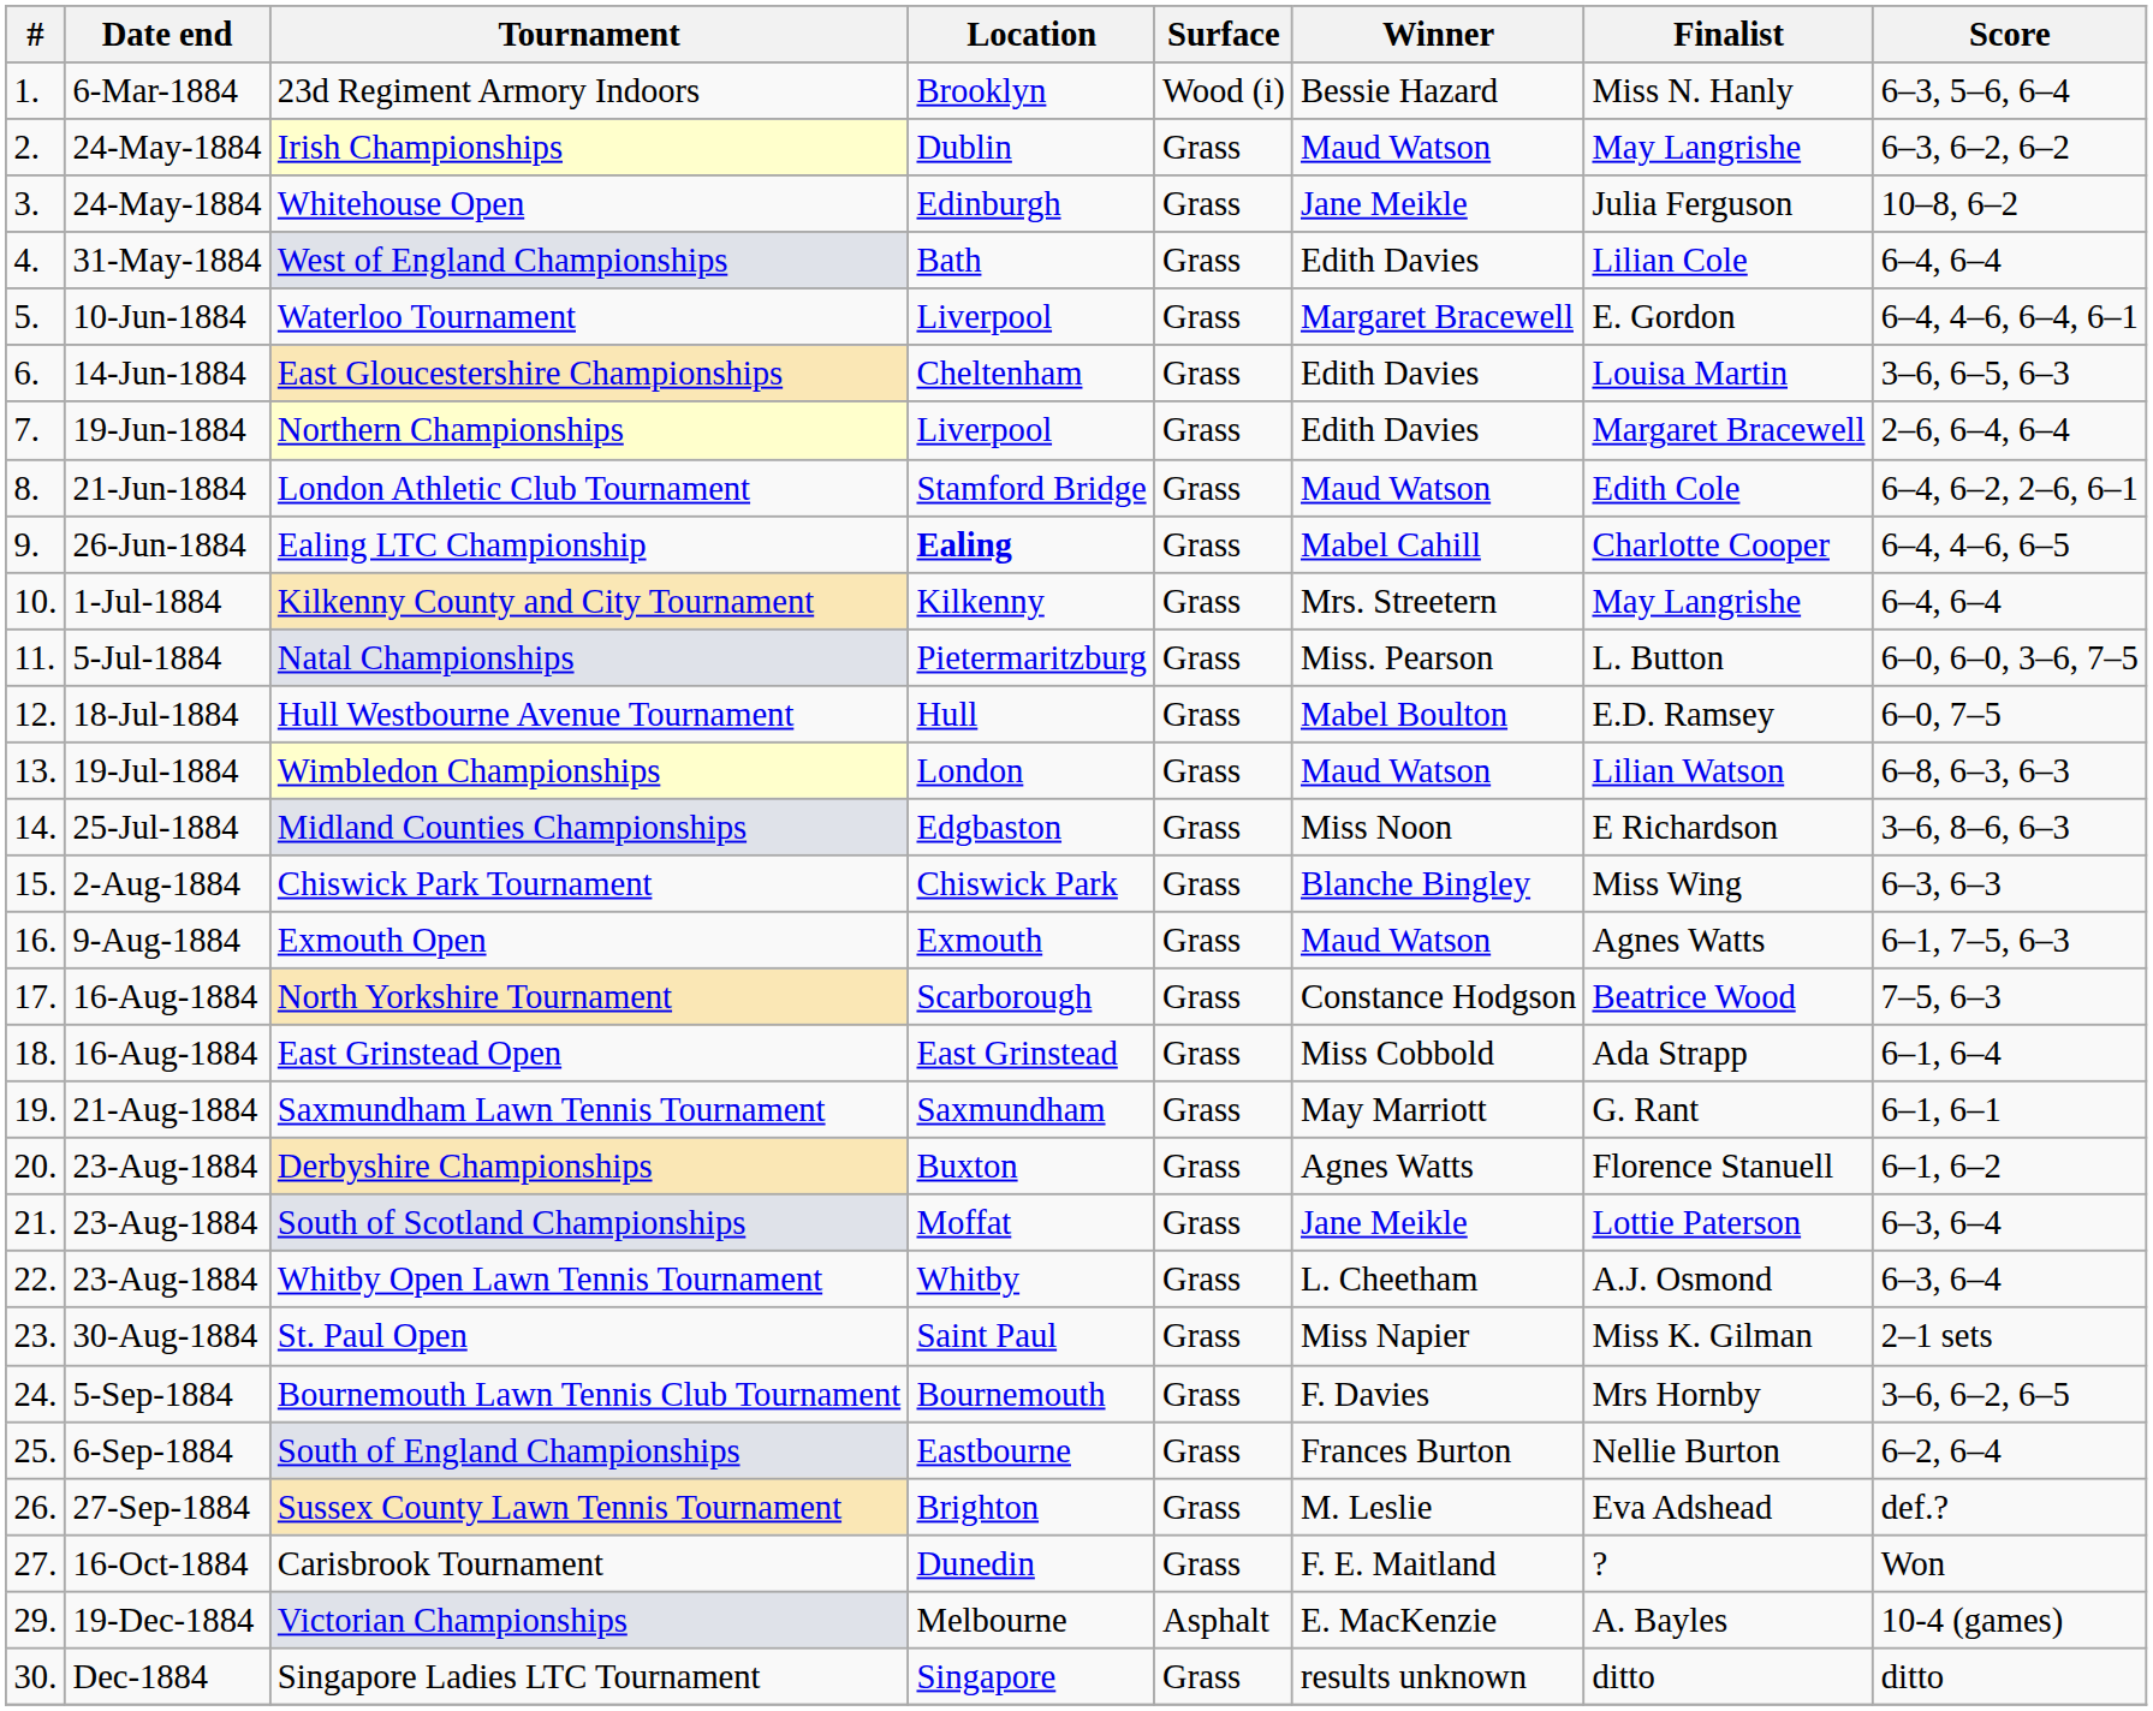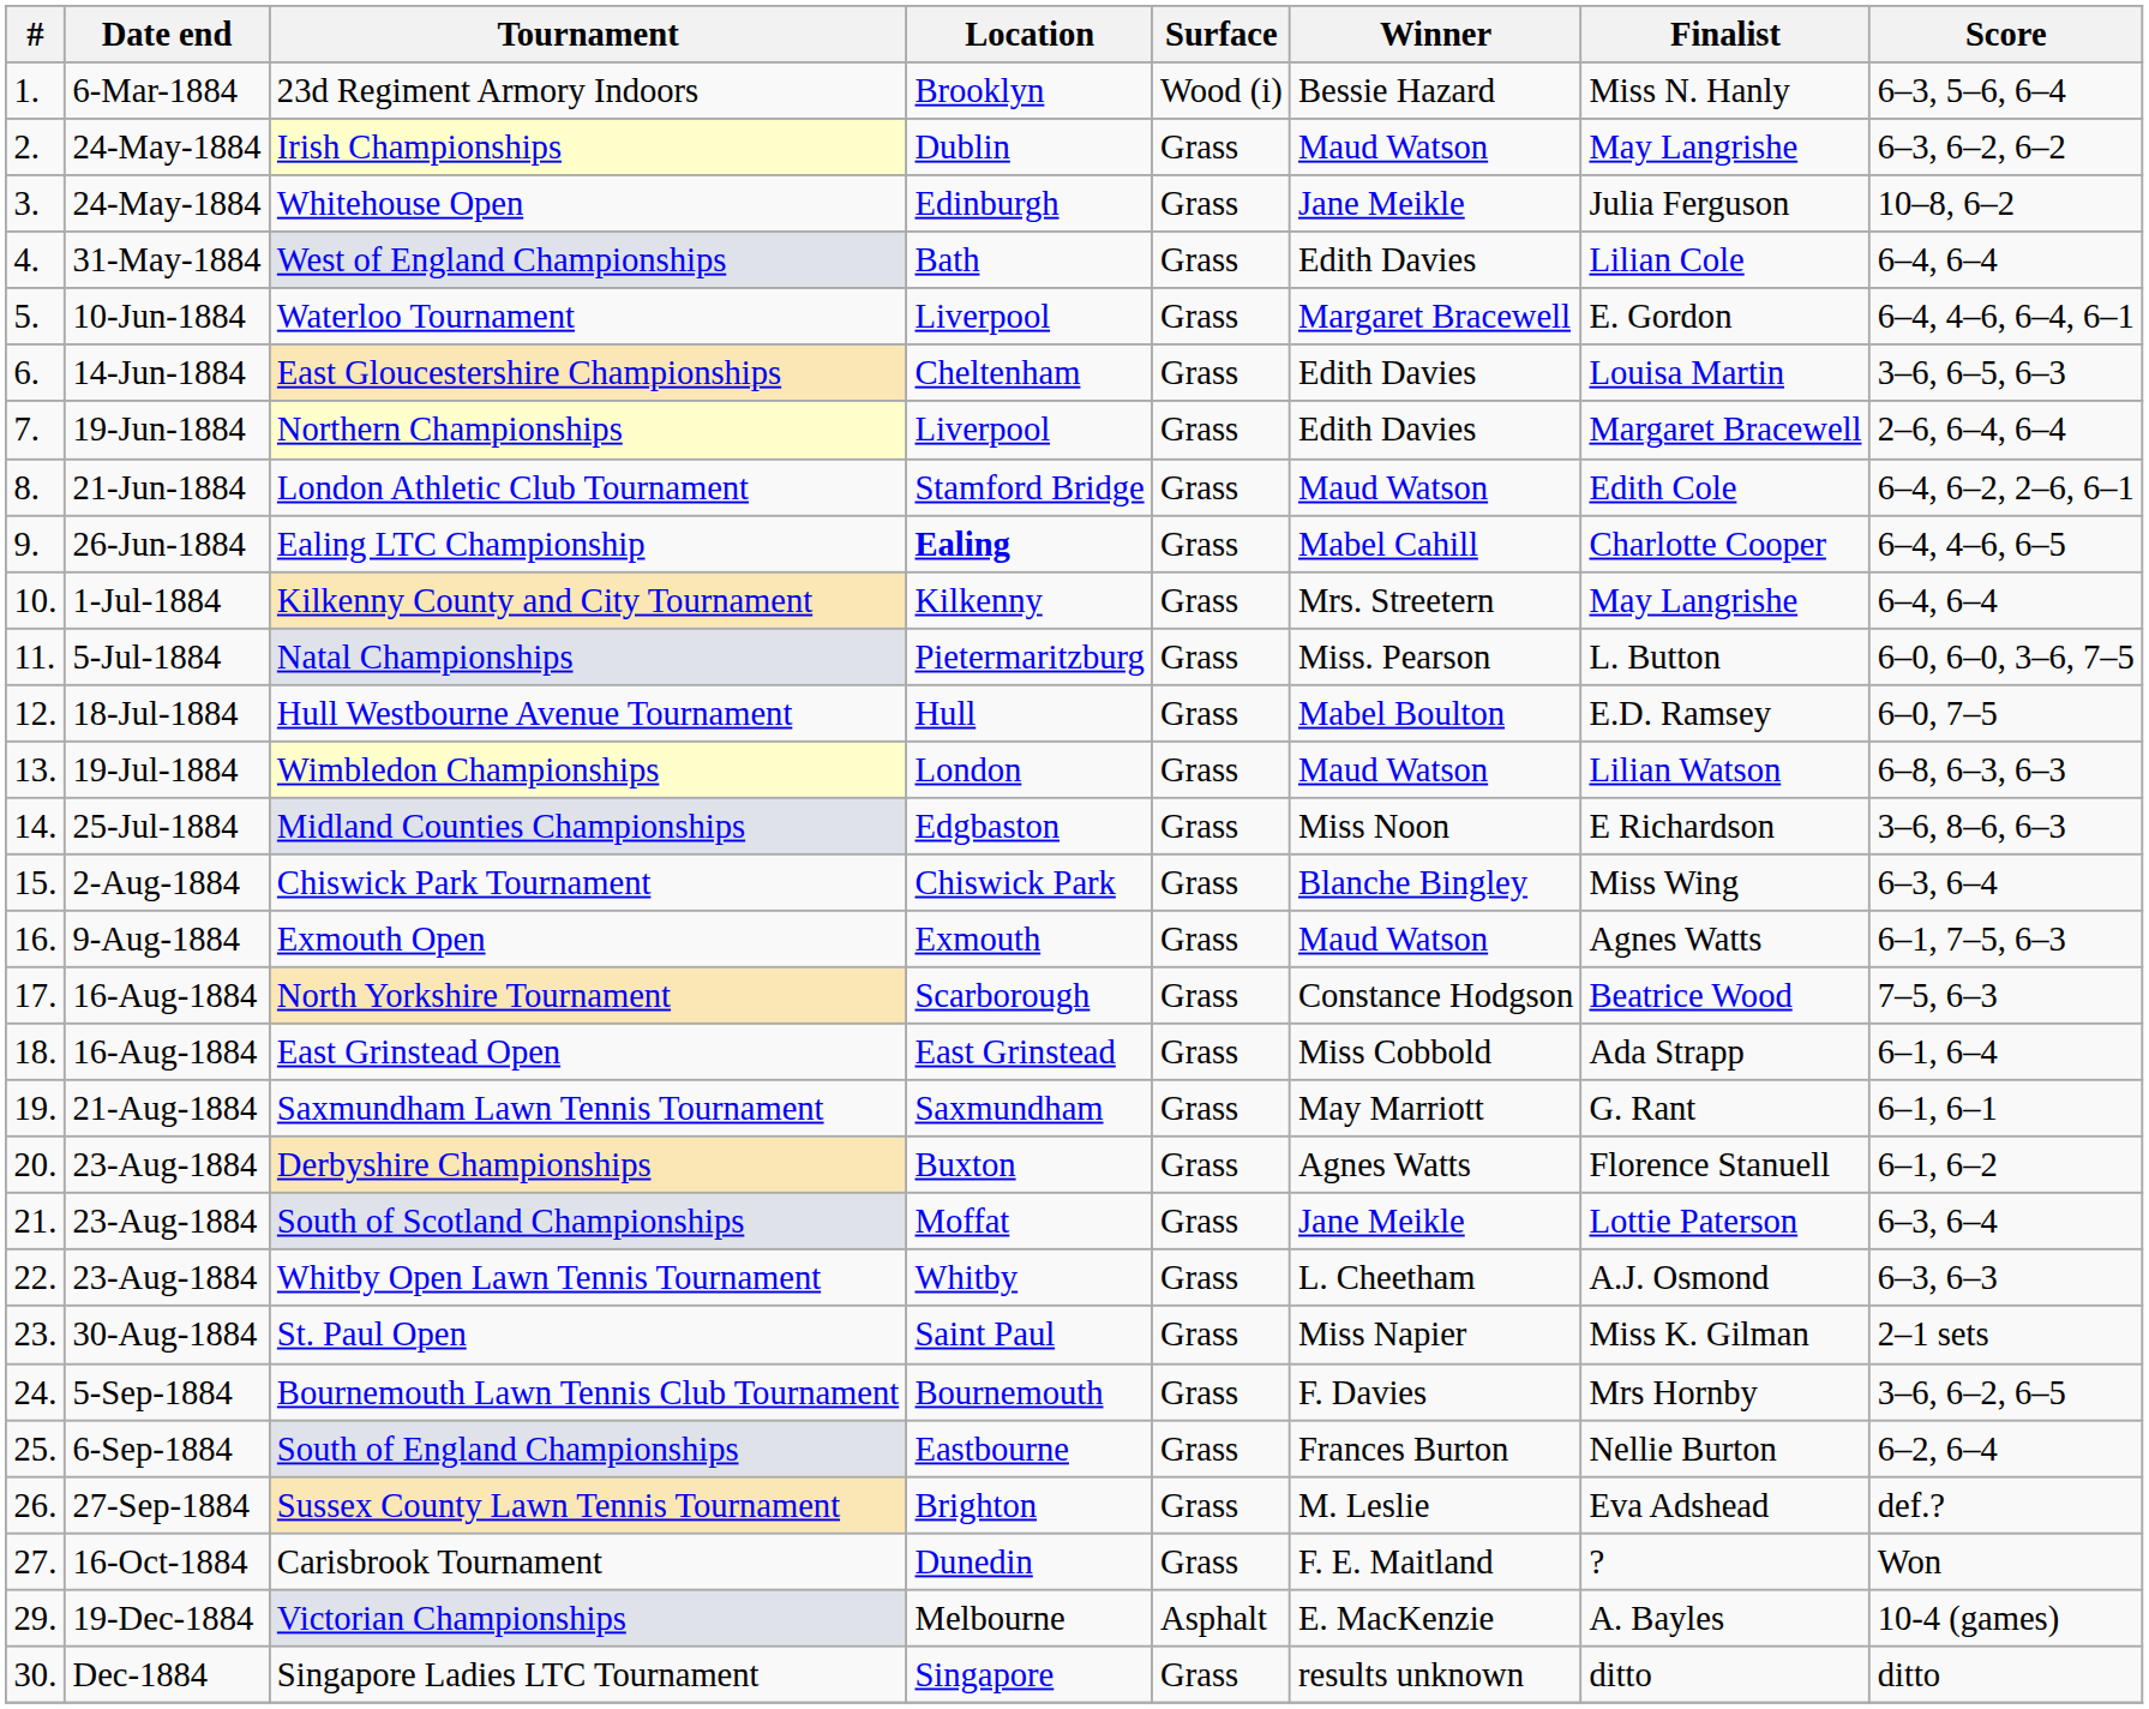Chiswick Park Tournament | Score: 6–3, 6–3 -> 6–3, 6–4
Whitby Open Lawn Tennis Tournament | Score: 6–3, 6–4 -> 6–3, 6–3
